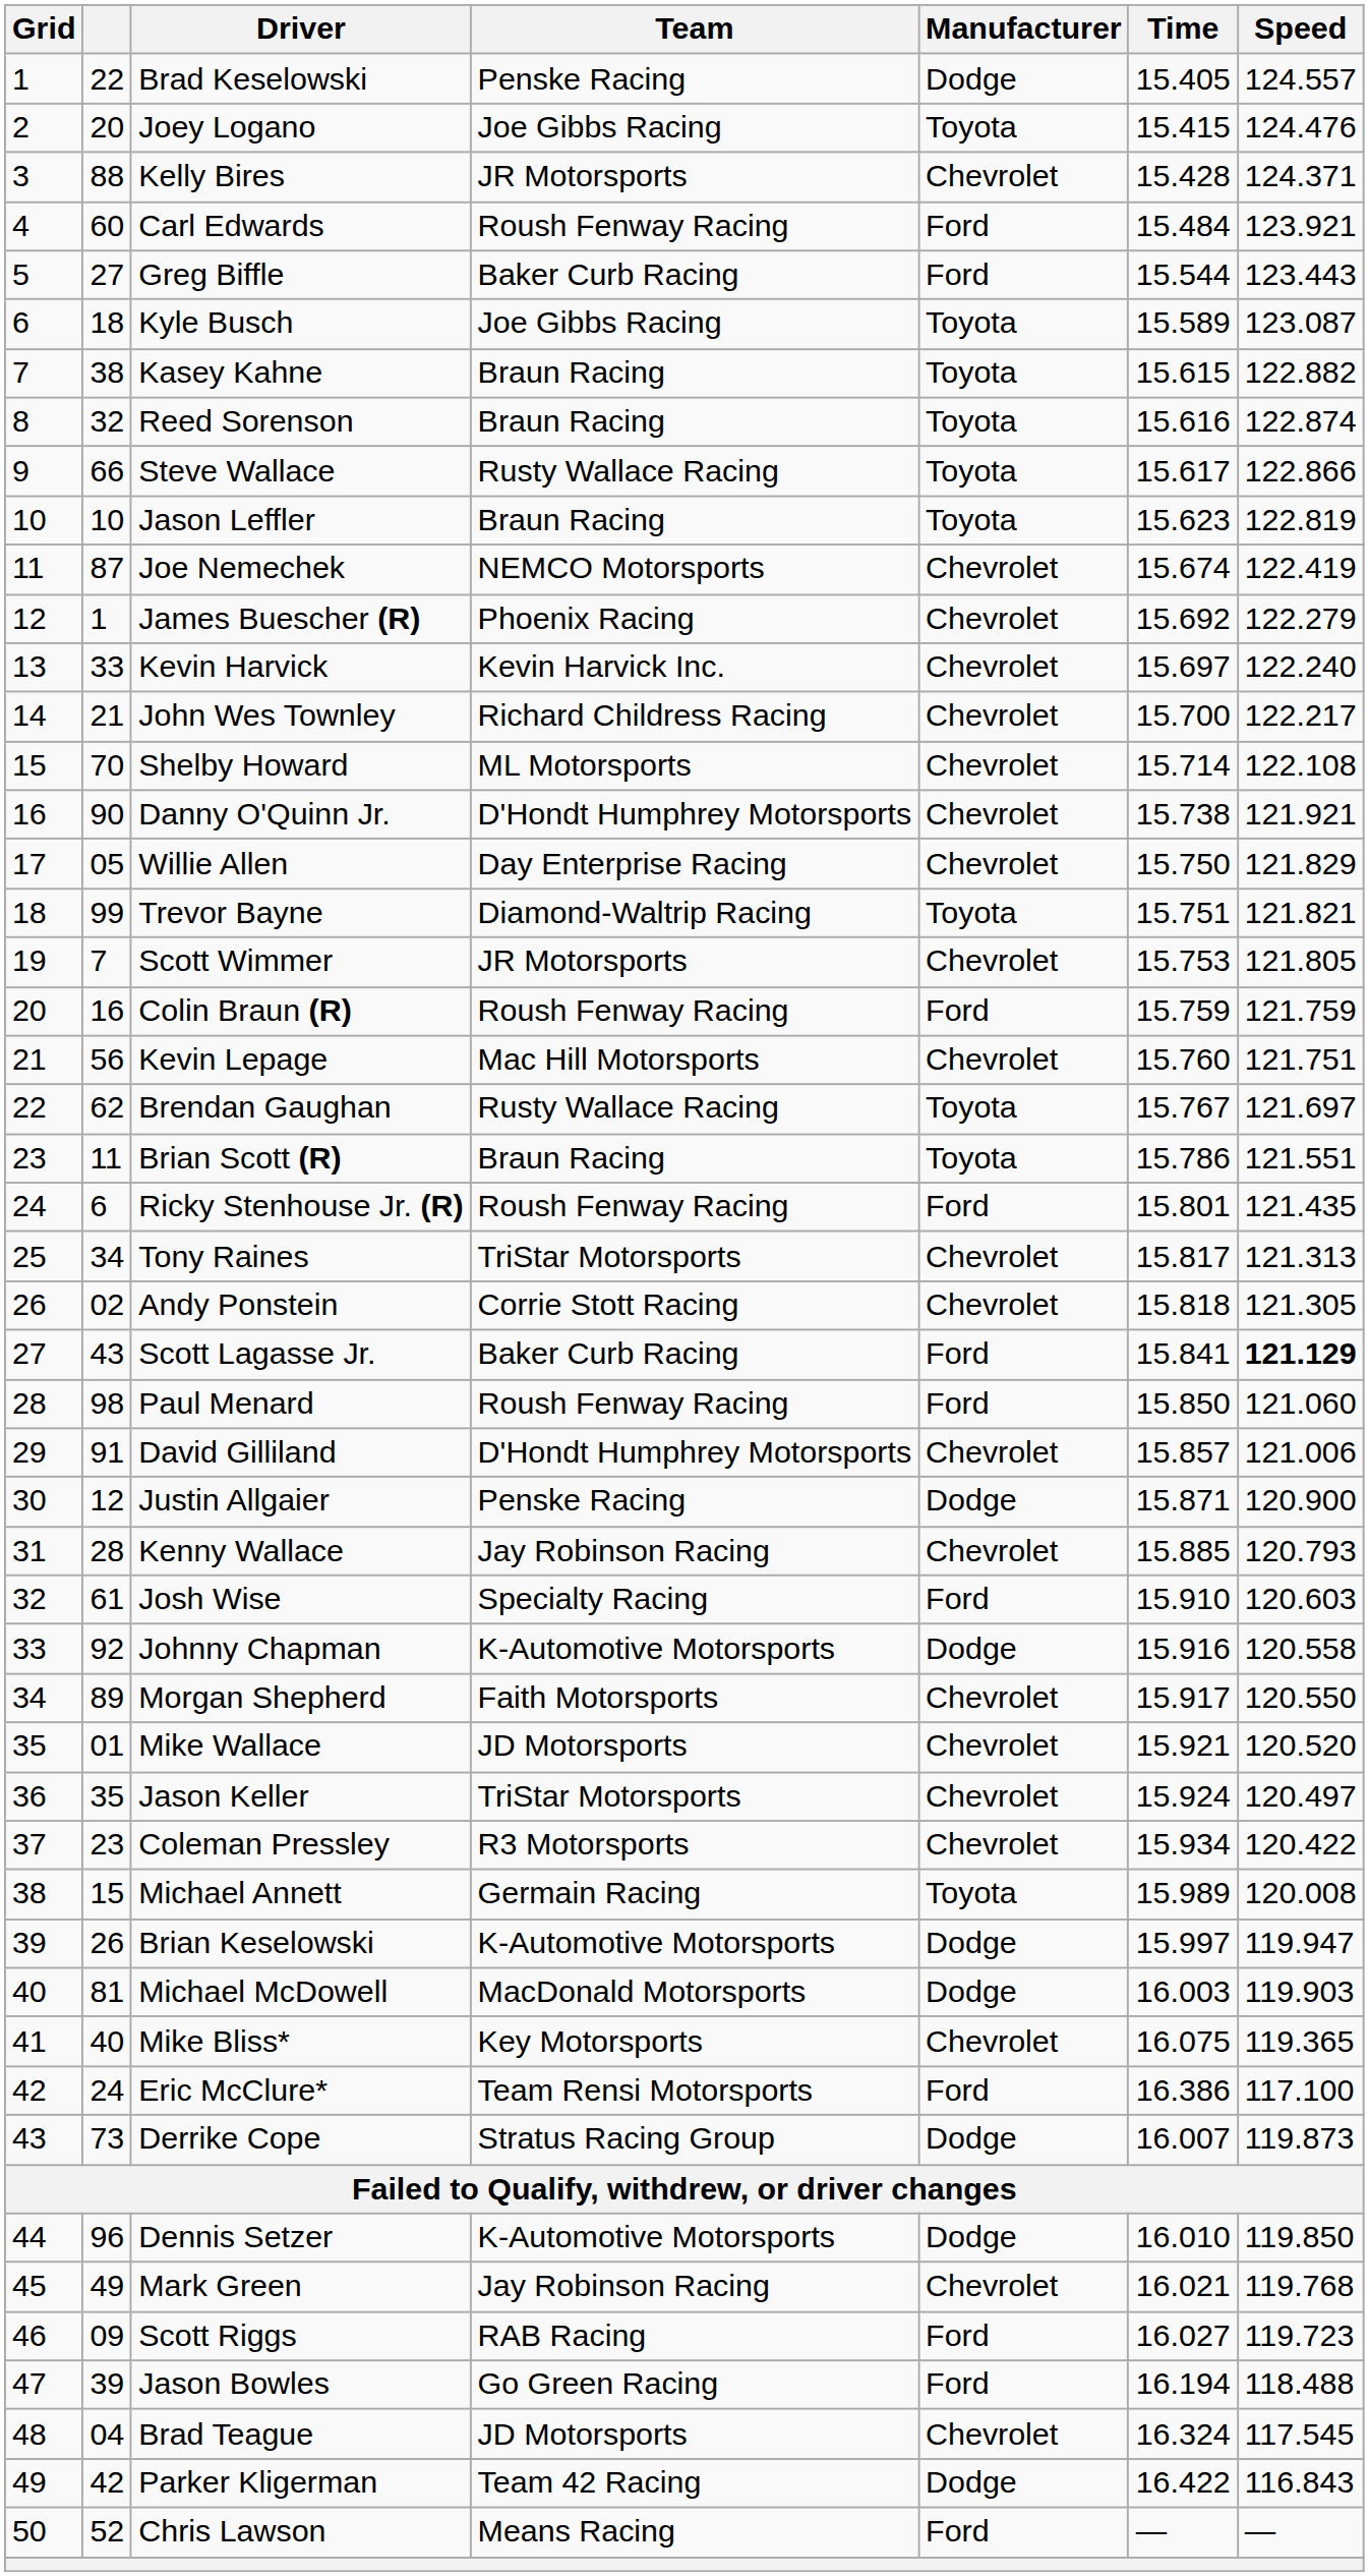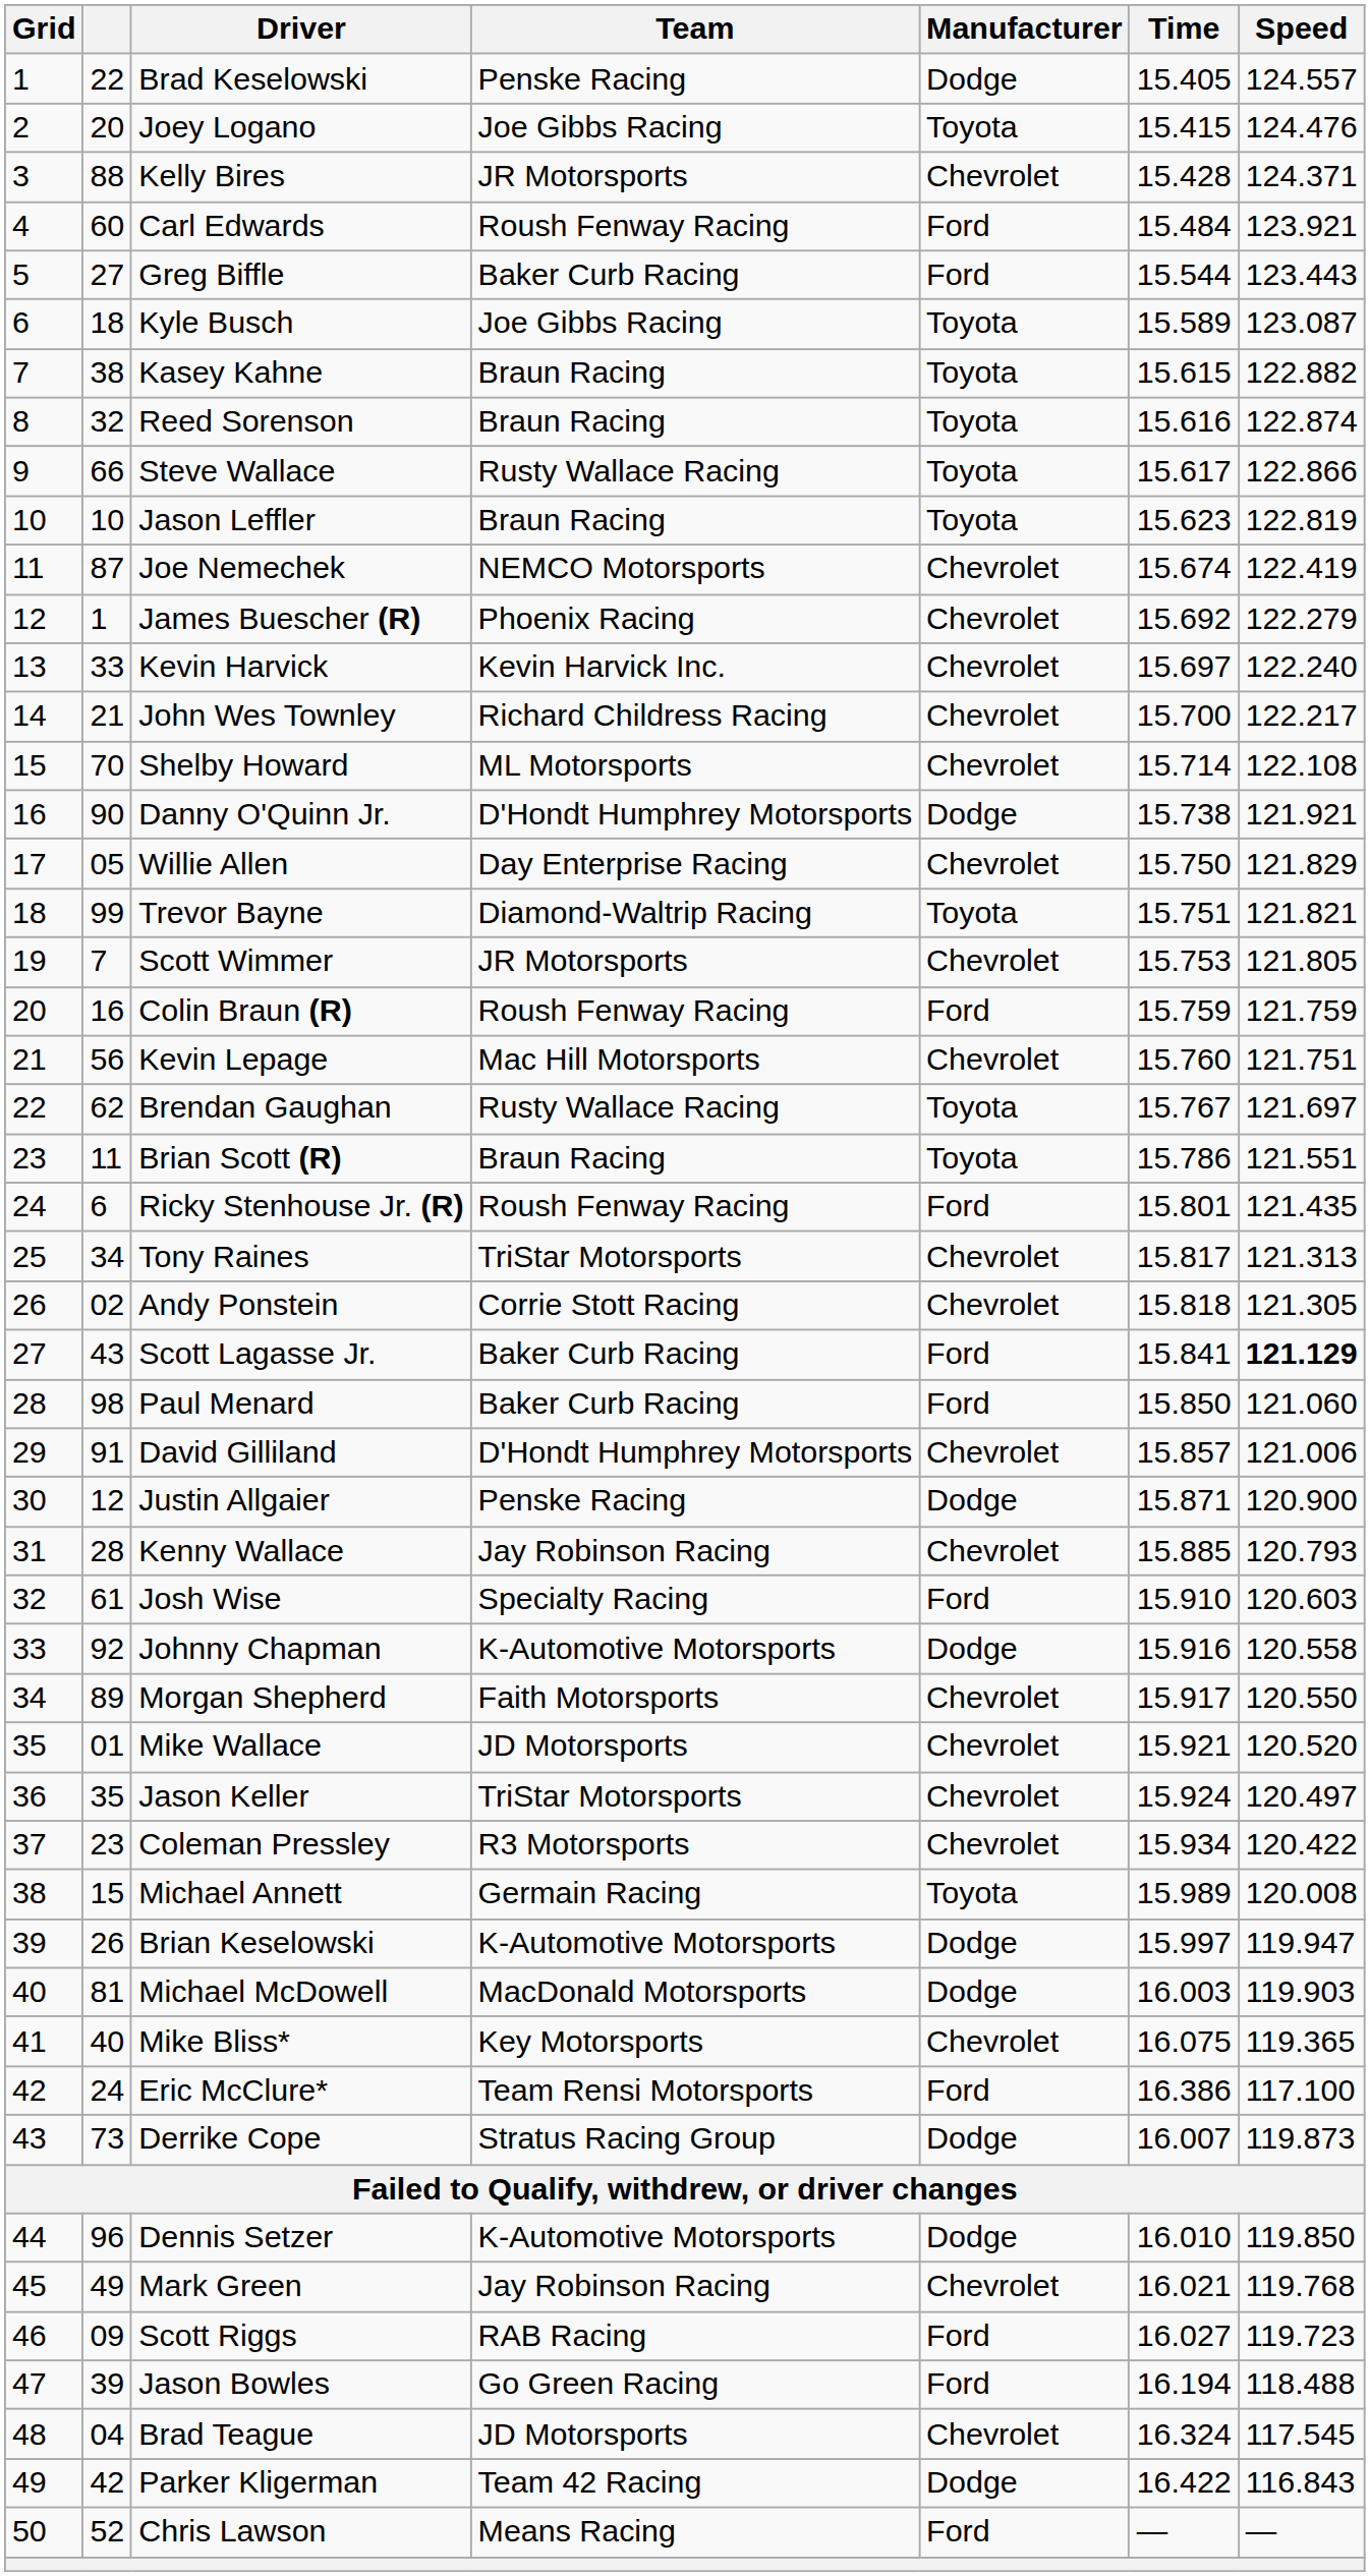Danny O'Quinn Jr. | Manufacturer: Chevrolet -> Dodge
Paul Menard | Team: Roush Fenway Racing -> Baker Curb Racing
